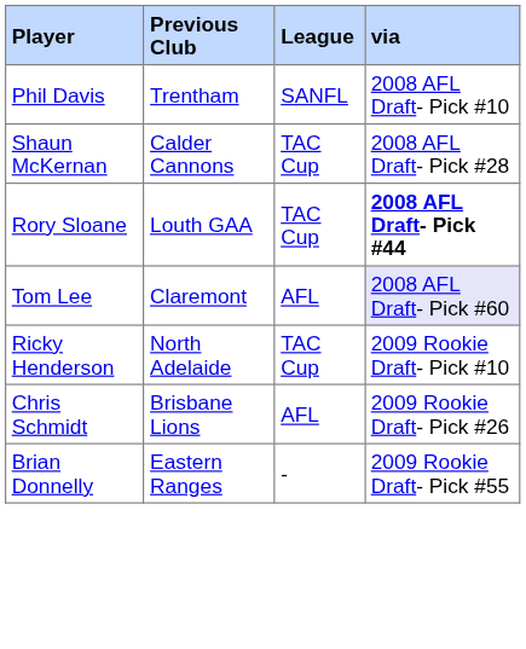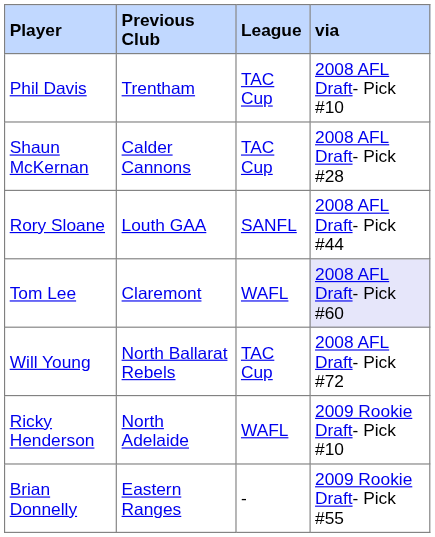Phil Davis | League: SANFL -> TAC Cup
Rory Sloane | League: TAC Cup -> SANFL
Rory Sloane | via: bold -> normal
Tom Lee | League: AFL -> WAFL
+ row: Will Young | North Ballarat Rebels | TAC Cup | 2008 AFL Draft- Pick #72
Ricky Henderson | League: TAC Cup -> WAFL
- row: Chris Schmidt | Brisbane Lions | AFL | 2009 Rookie Draft- Pick #26
